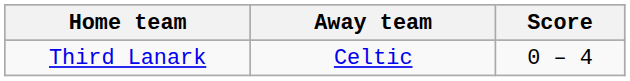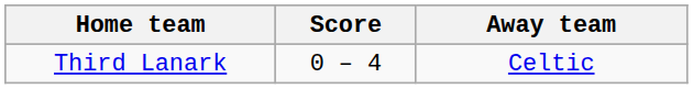columns swapped: Score <-> Away team
